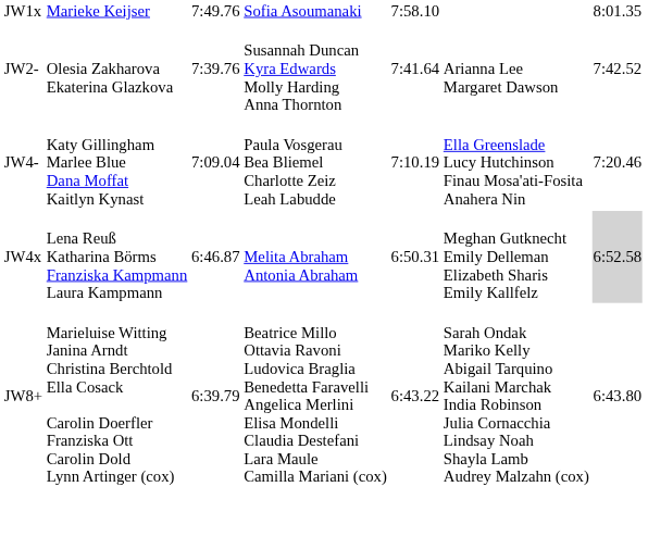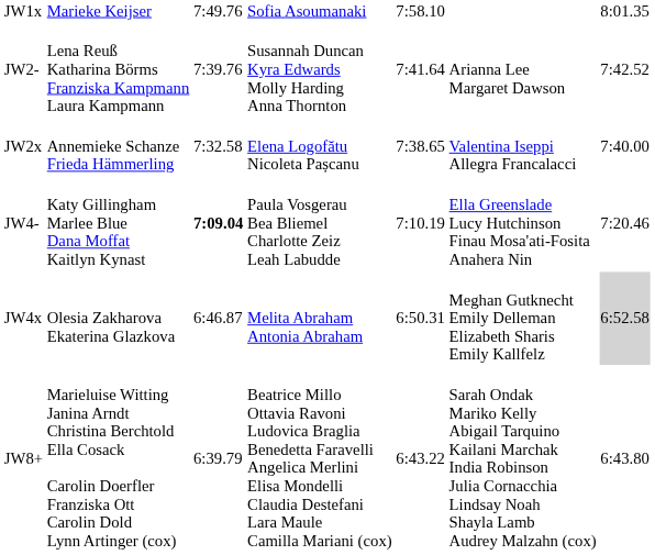JW2- | column 2: Olesia Zakharova Ekaterina Glazkova -> Lena Reuß Katharina Börms Franziska Kampmann Laura Kampmann
+ row: JW2x | Annemieke Schanze Frieda Hämmerling | 7:32.58 | Elena Logofătu Nicoleta Pașcanu | 7:38.65 | Valentina Iseppi Allegra Francalacci | 7:40.00
JW4- | column 3: normal -> bold
JW4x | column 2: Lena Reuß Katharina Börms Franziska Kampmann Laura Kampmann -> Olesia Zakharova Ekaterina Glazkova
